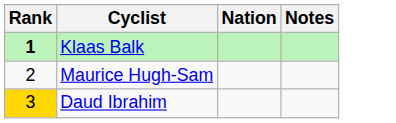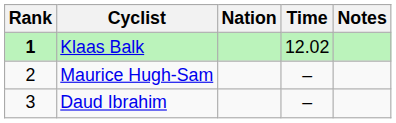+ column: Time | 12.02 | – | –
Daud Ibrahim | Rank: gold background -> no background
